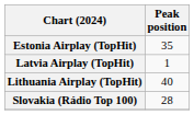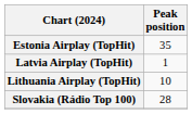Lithuania Airplay (TopHit) | Peak position: 40 -> 10
